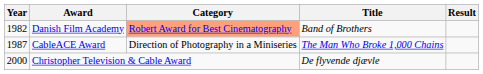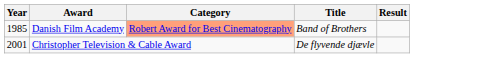Danish Film Academy | Year: 1982 -> 1985
- row: 1987 | CableACE Award | Direction of Photography in a Miniseries | The Man Who Broke 1,000 Chains
Christopher Television & Cable Award | Year: 2000 -> 2001
